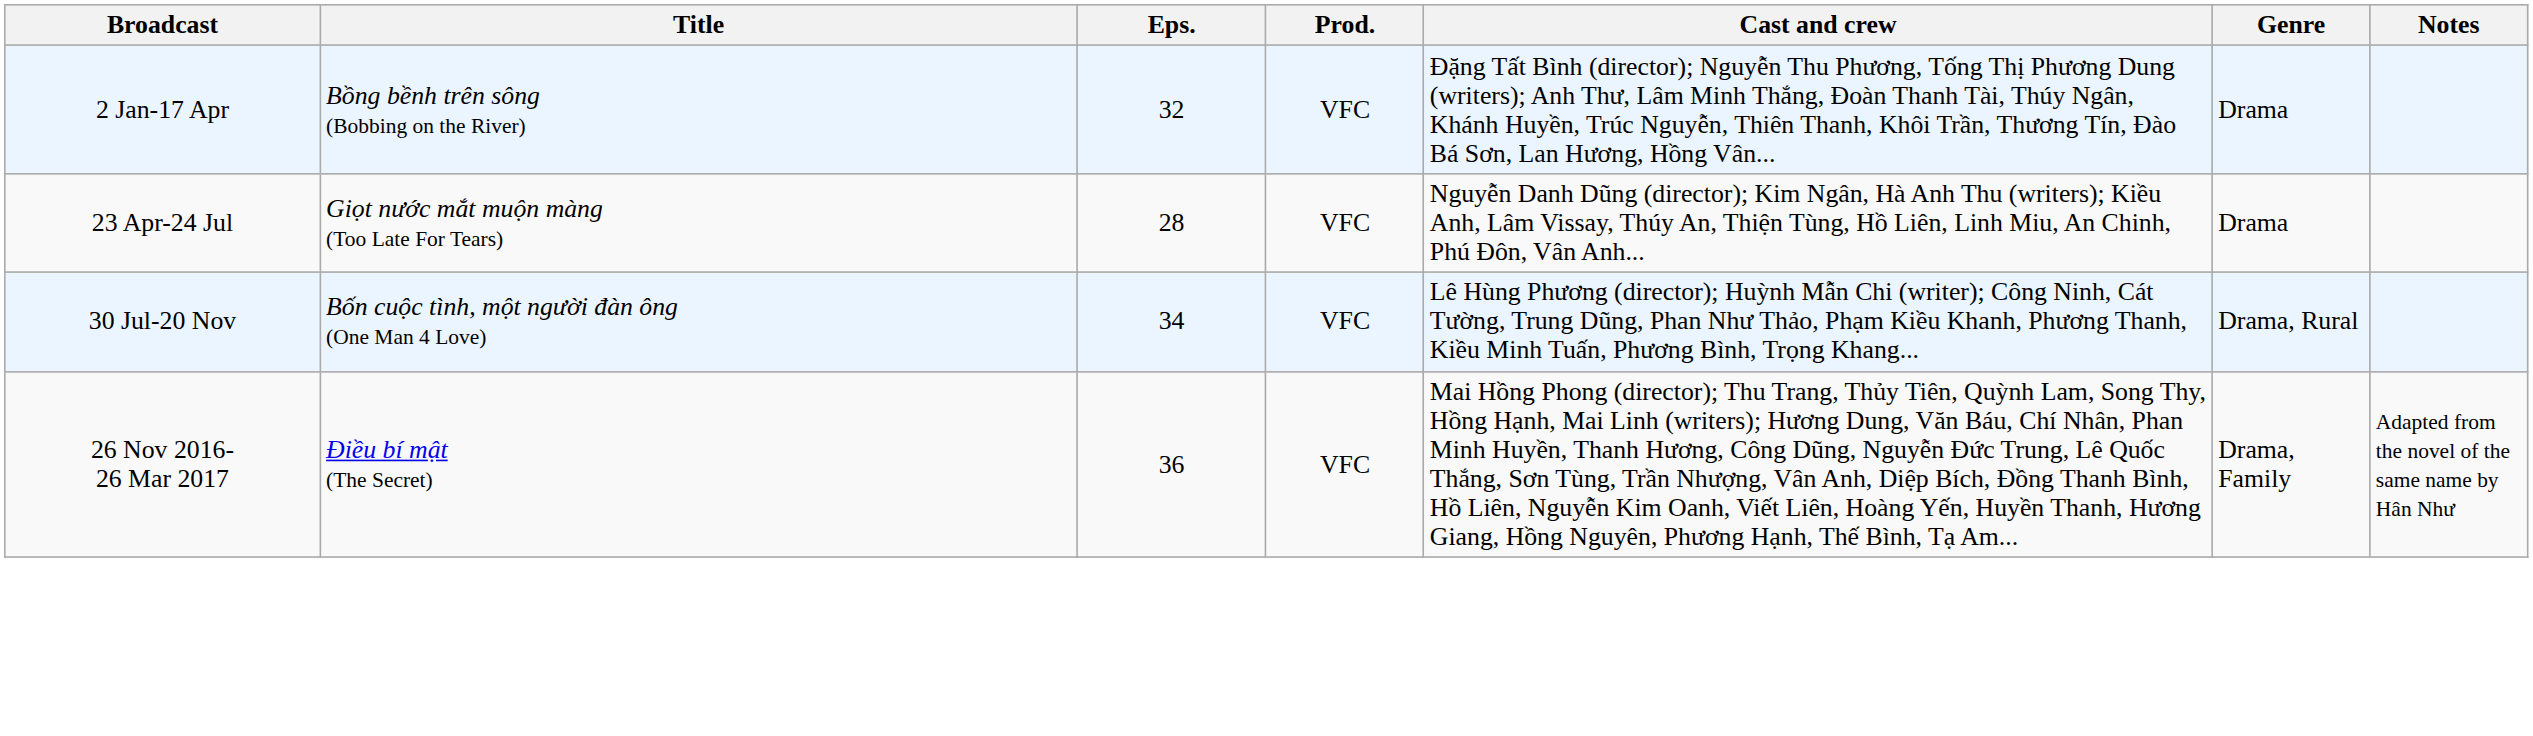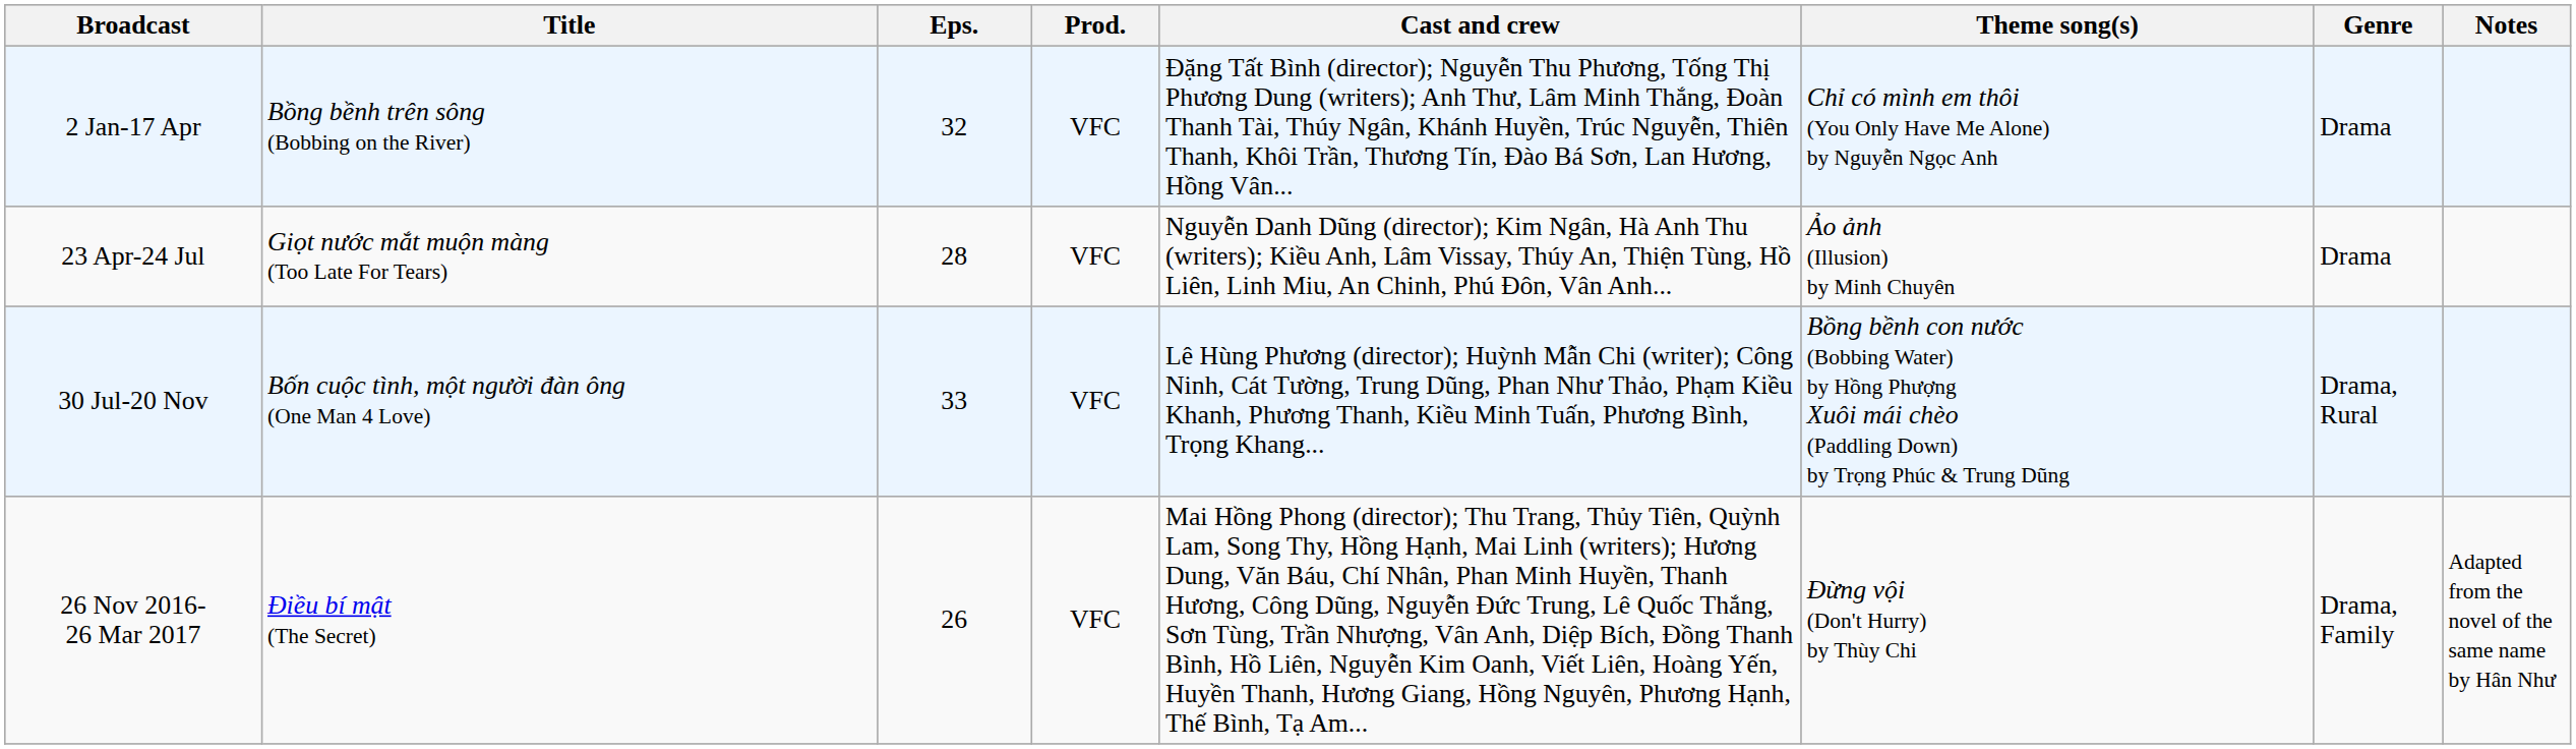+ column: Theme song(s) | Chỉ có mình em thôi (You Only Have Me Alone) by Nguyễn Ngọc Anh | Ảo ảnh (Illusion) by Minh Chuyên | Bồng bềnh con nước (Bobbing Water) by Hồng Phượng Xuôi mái chèo (Paddling Down) by Trọng Phúc & Trung Dũng | Đừng vội (Don't Hurry) by Thùy Chi
30 Jul-20 Nov | Eps.: 34 -> 33
26 Nov 2016- 26 Mar 2017 | Eps.: 36 -> 26
